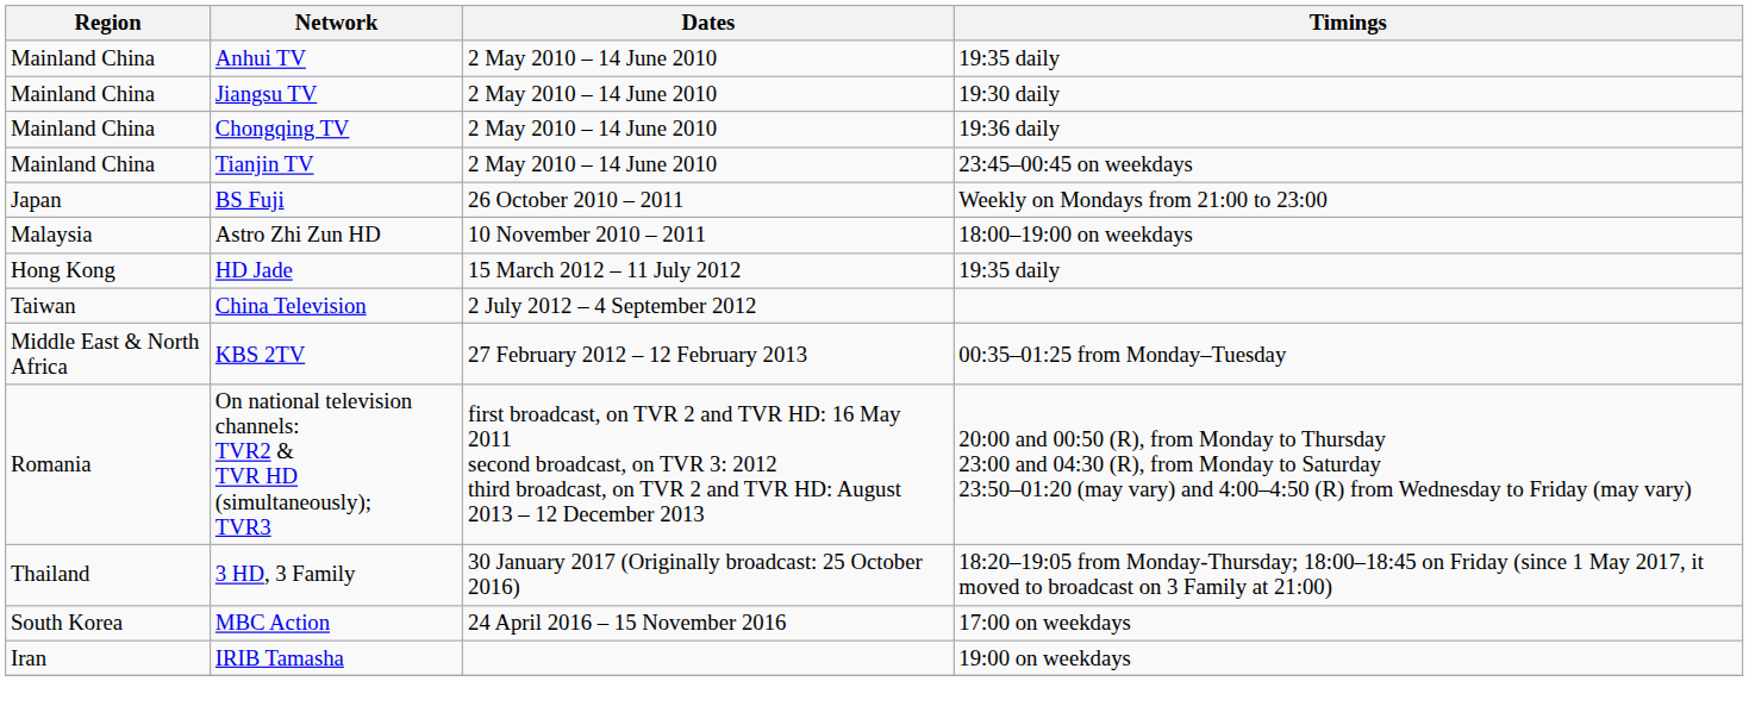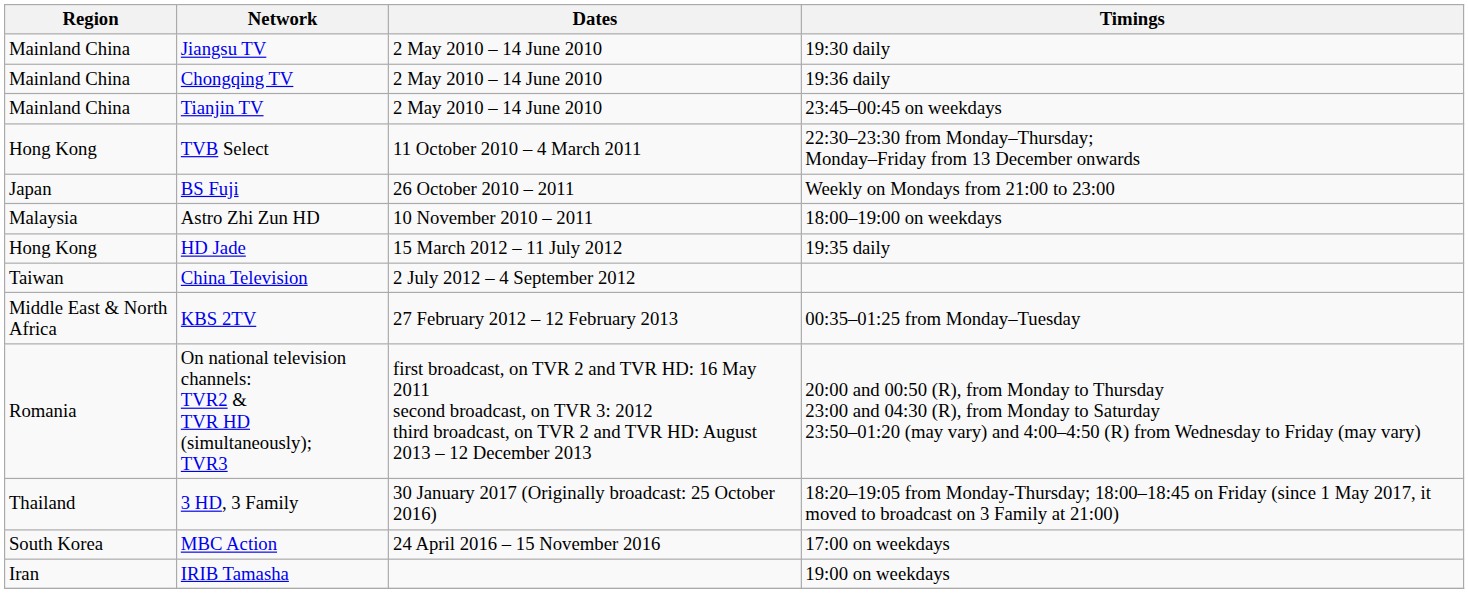- row: Mainland China | Anhui TV | 2 May 2010 – 14 June 2010 | 19:35 daily
+ row: Hong Kong | TVB Select | 11 October 2010 – 4 March 2011 | 22:30–23:30 from Monday–Thursday; Monday–Friday from 13 December onwards
